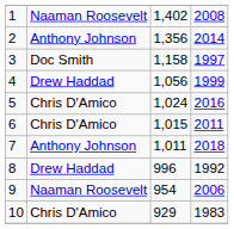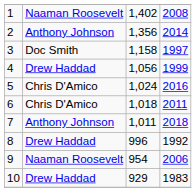6 | column 3: 1,015 -> 1,018
10 | column 2: Chris D'Amico -> Drew Haddad
